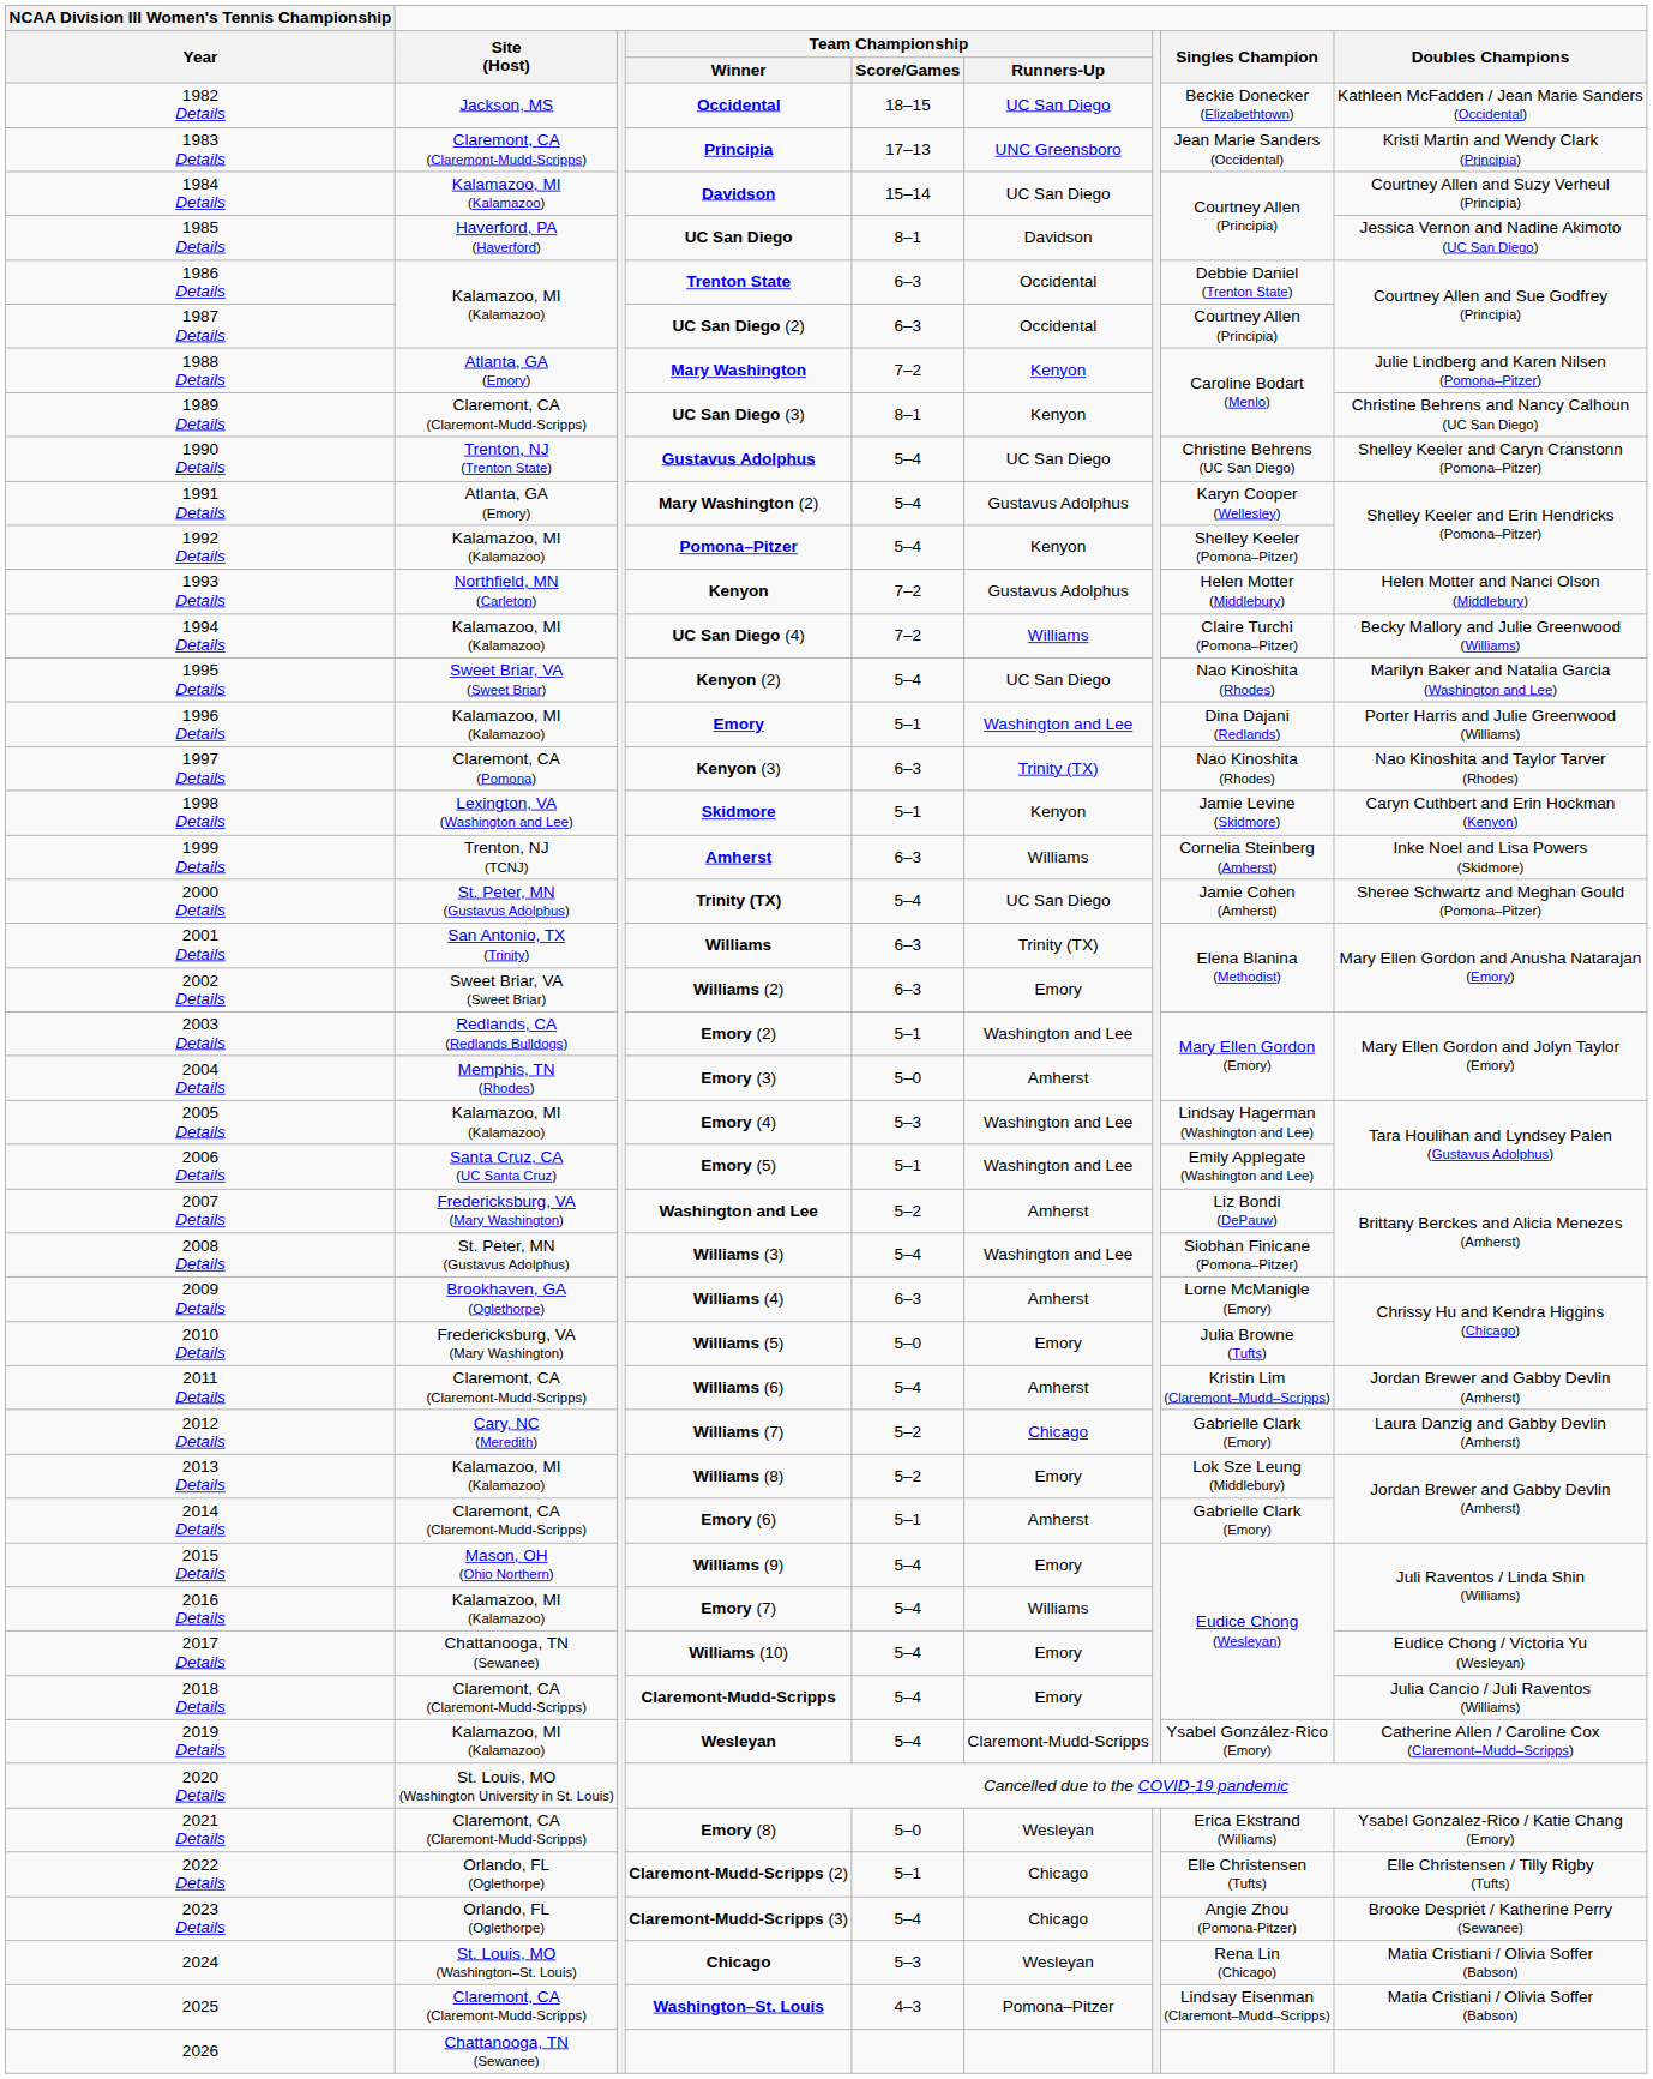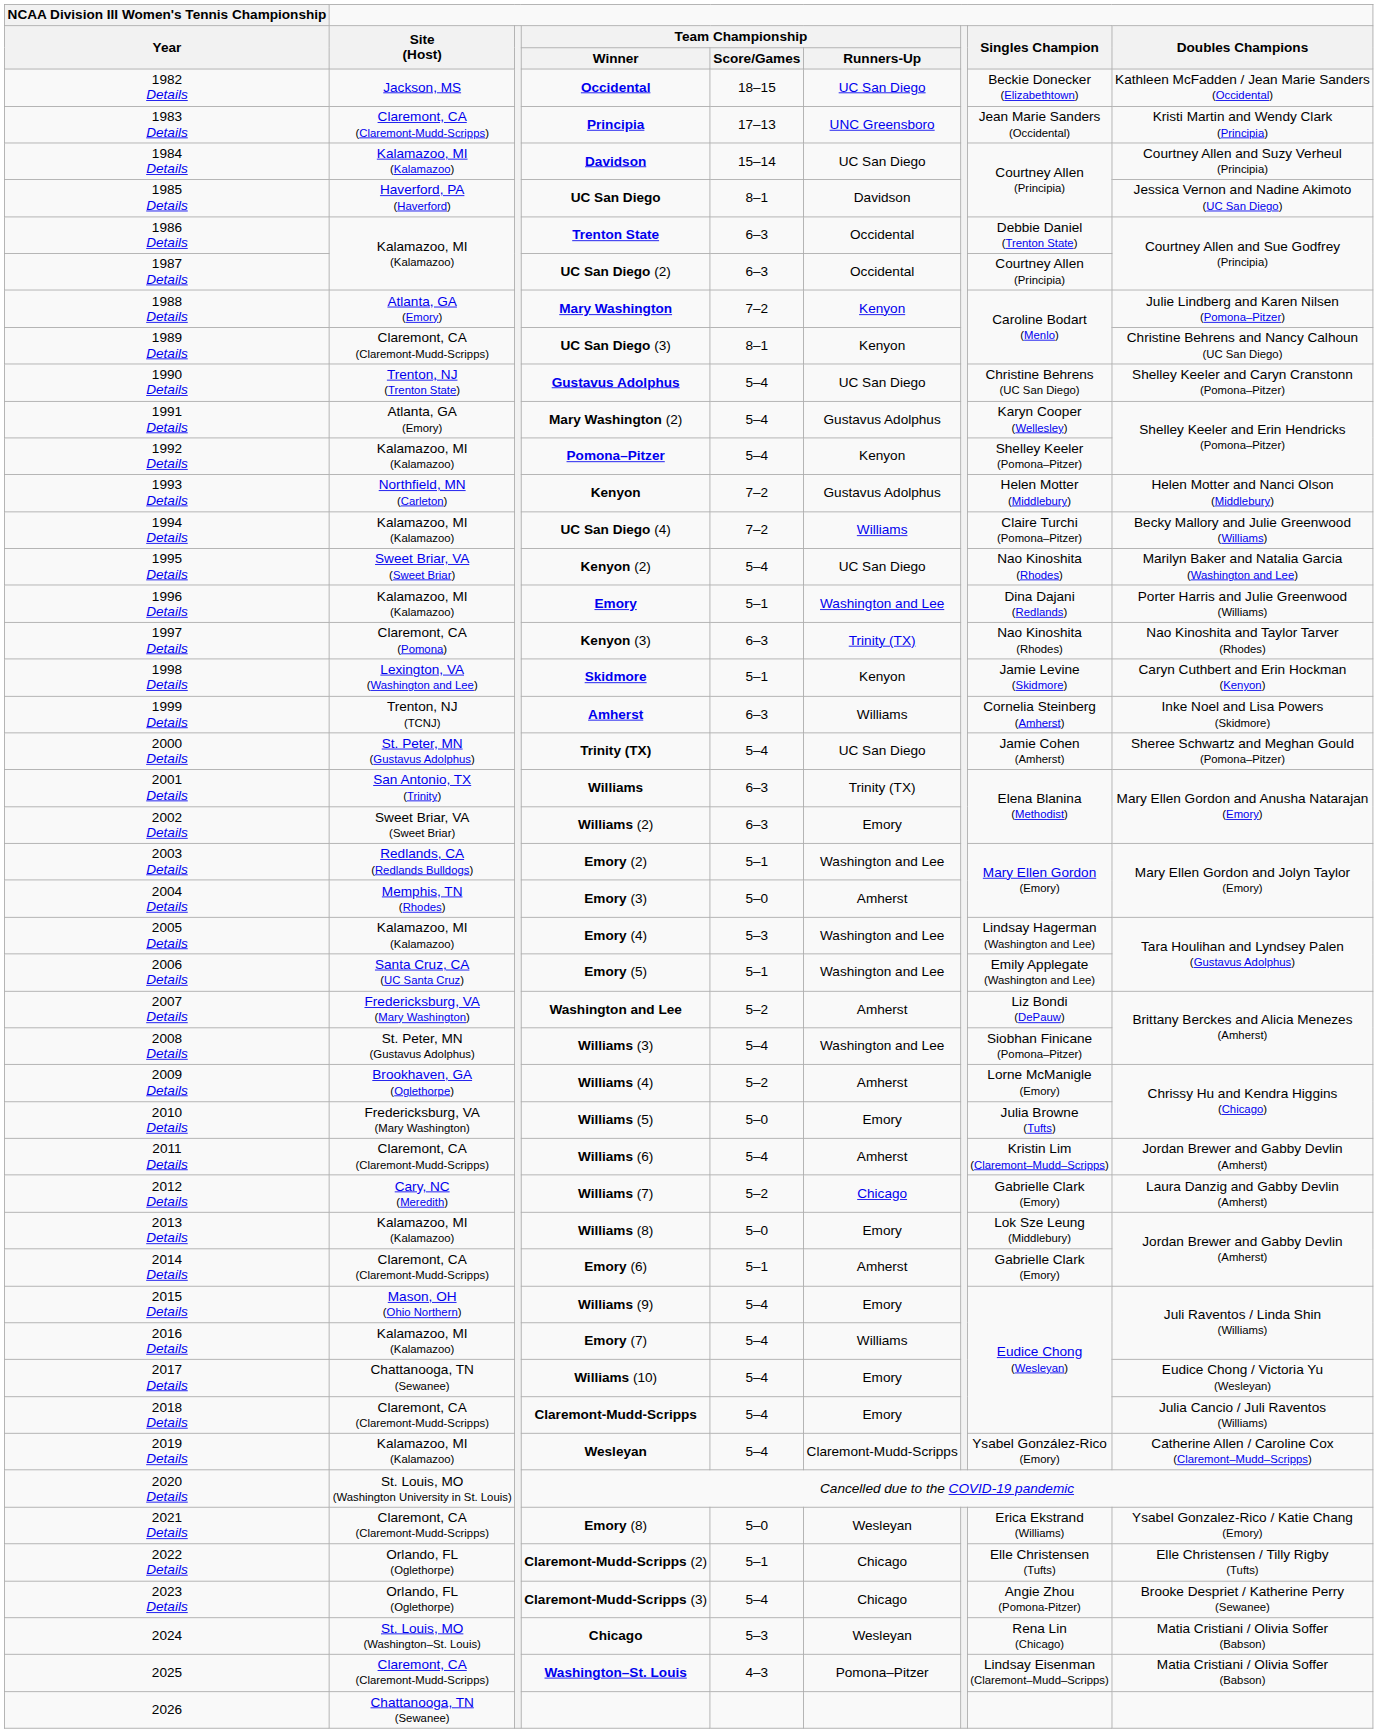2009 Details | Team Championship / Score/Games: 6–3 -> 5–2
2013 Details | Team Championship / Score/Games: 5–2 -> 5–0
